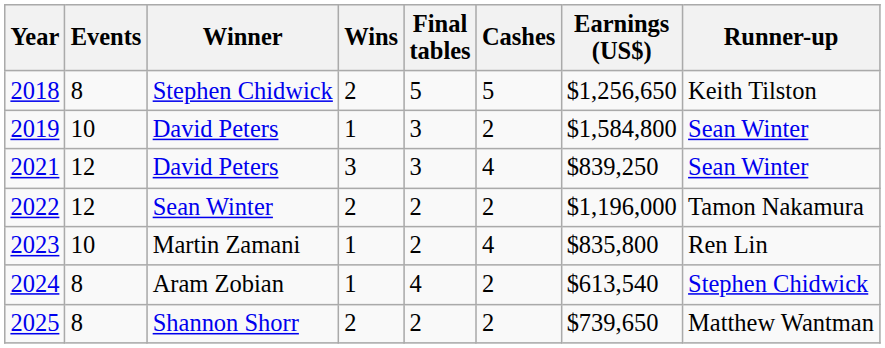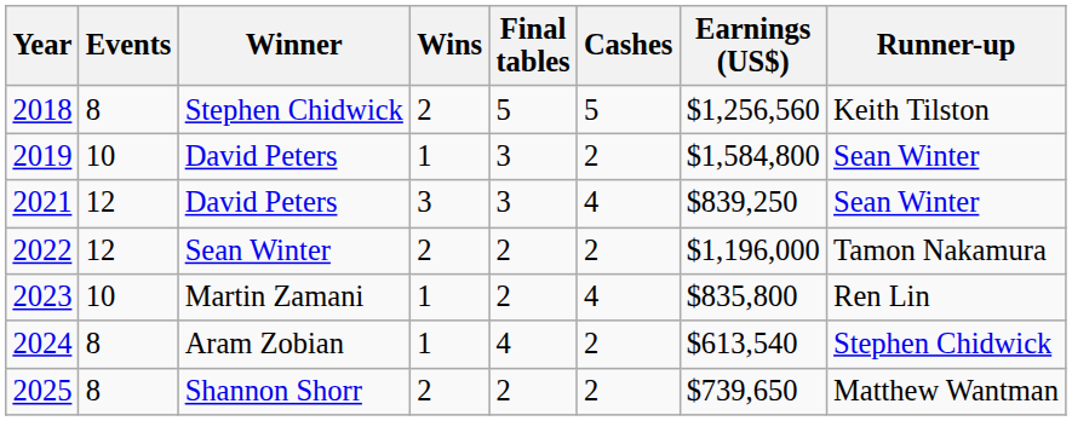2018 | Earnings (US$): $1,256,650 -> $1,256,560
